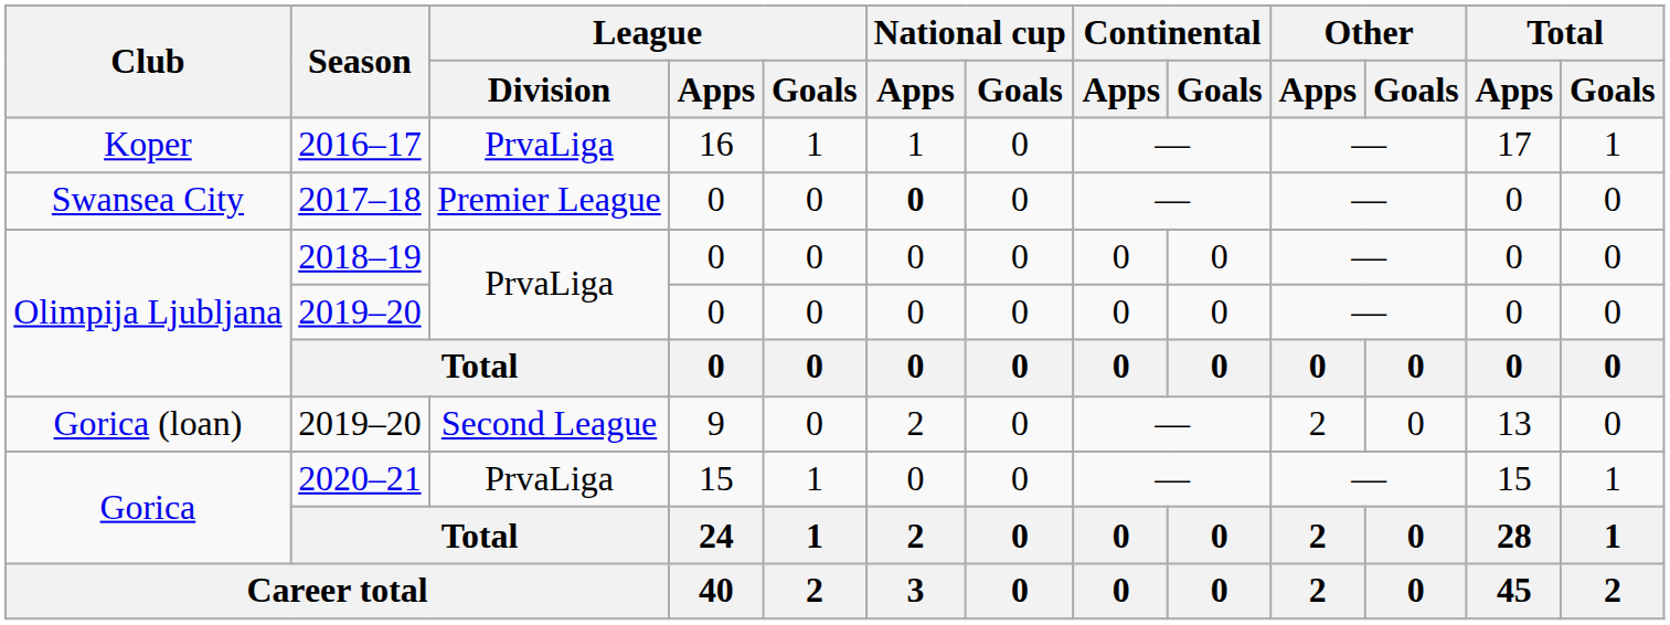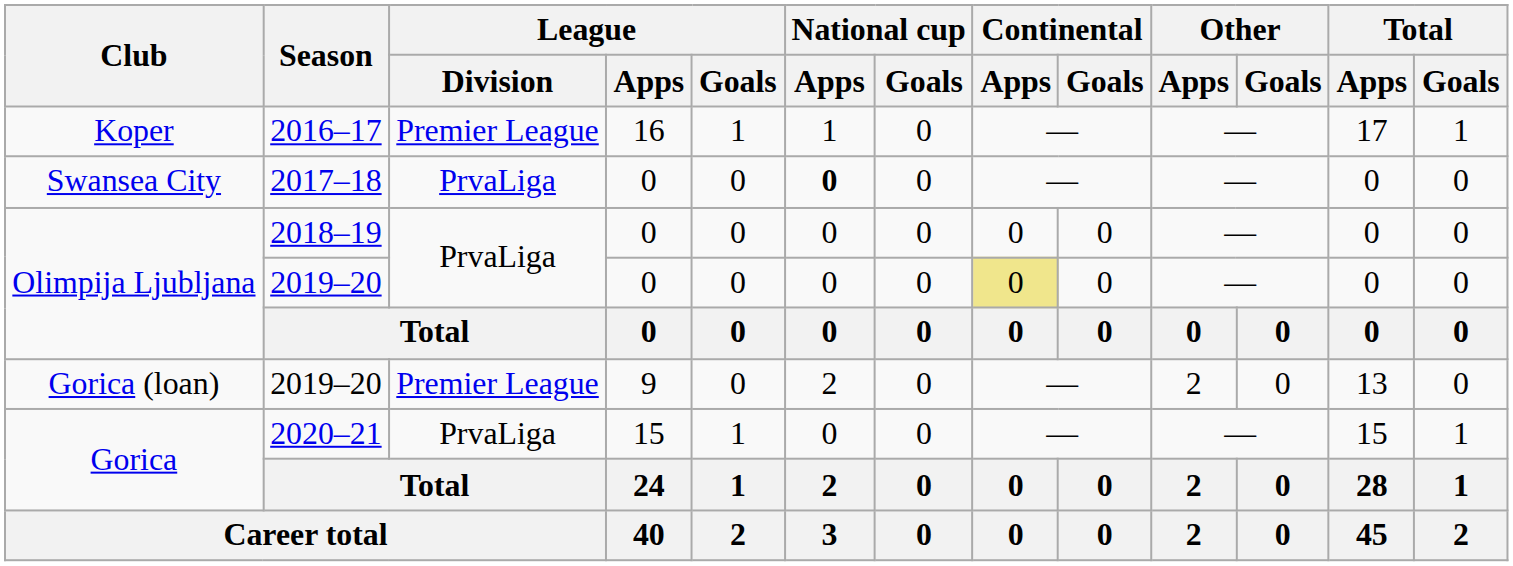Koper | League / Division: PrvaLiga -> Premier League
Swansea City | League / Division: Premier League -> PrvaLiga
Olimpija Ljubljana / 2019–20 | Continental / Apps: no background -> khaki background
Gorica (loan) | League / Division: Second League -> Premier League
